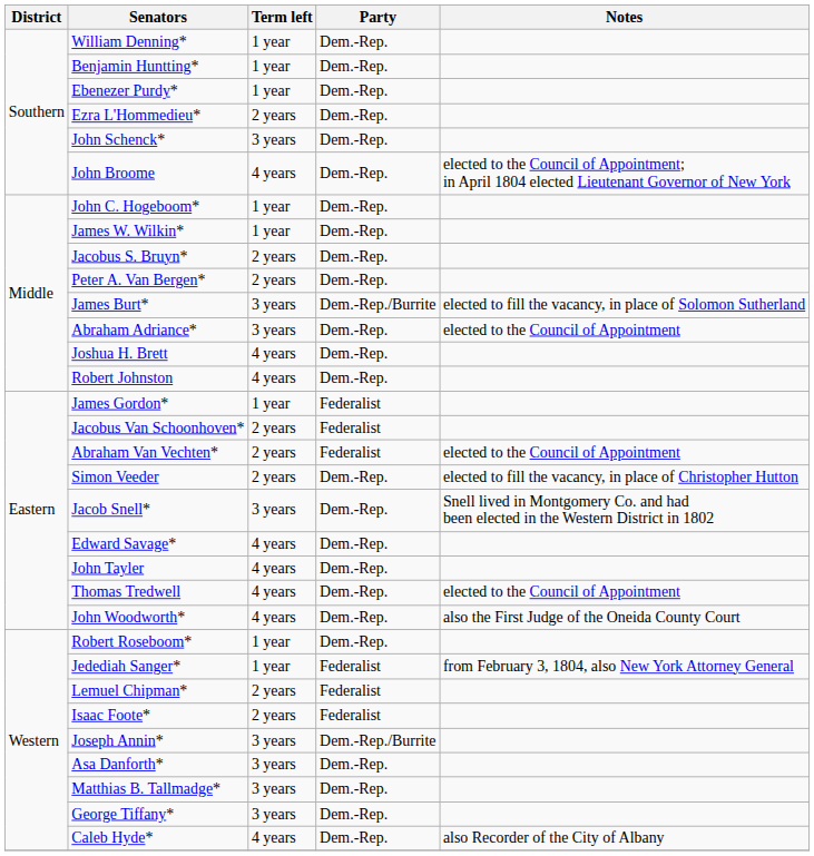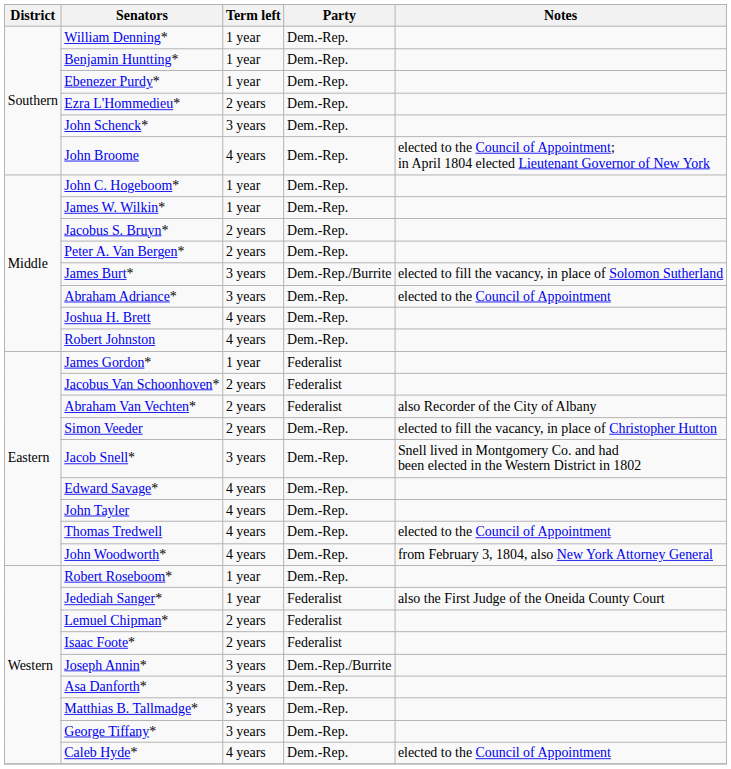Abraham Van Vechten* | Notes: elected to the Council of Appointment -> also Recorder of the City of Albany
John Woodworth* | Notes: also the First Judge of the Oneida County Court -> from February 3, 1804, also New York Attorney General
Jedediah Sanger* | Notes: from February 3, 1804, also New York Attorney General -> also the First Judge of the Oneida County Court
Caleb Hyde* | Notes: also Recorder of the City of Albany -> elected to the Council of Appointment
